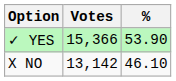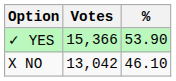X NO | Votes: 13,142 -> 13,042
